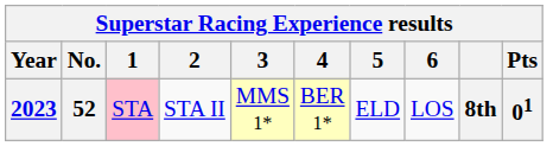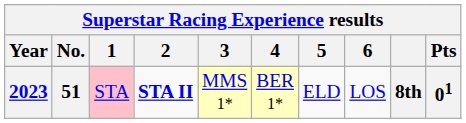2023 | No.: 52 -> 51
2023 | 2: normal -> bold
